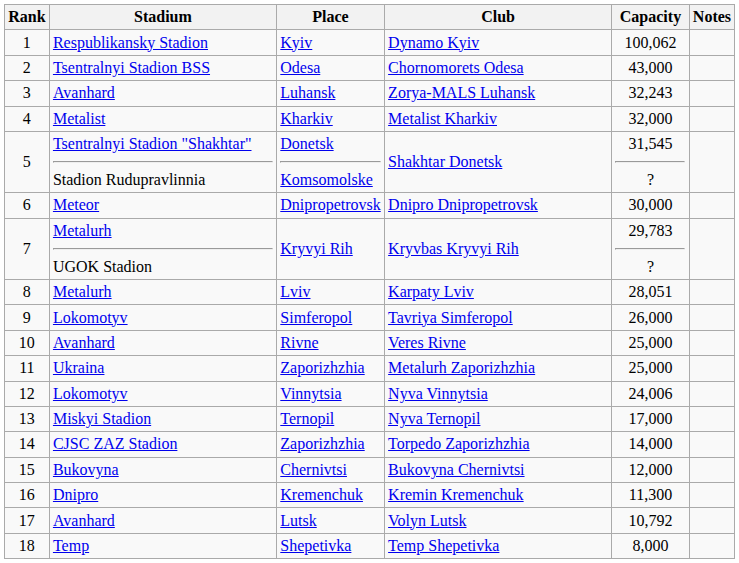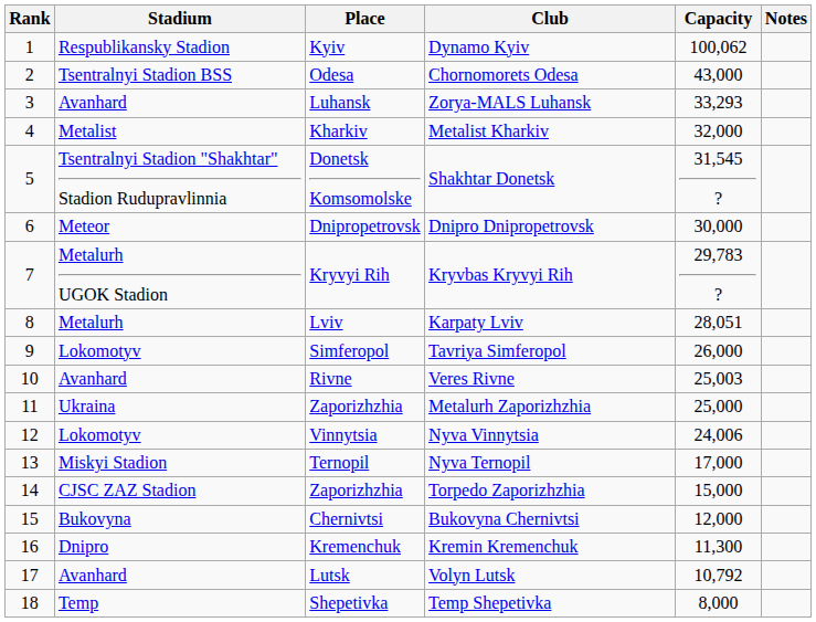Zorya-MALS Luhansk | Capacity: 32,243 -> 33,293
Veres Rivne | Capacity: 25,000 -> 25,003
Torpedo Zaporizhzhia | Capacity: 14,000 -> 15,000
